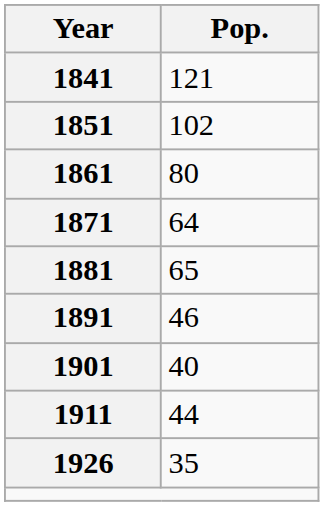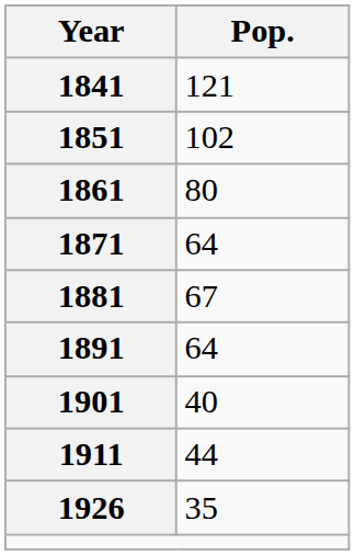1881 | Pop.: 65 -> 67
1891 | Pop.: 46 -> 64
